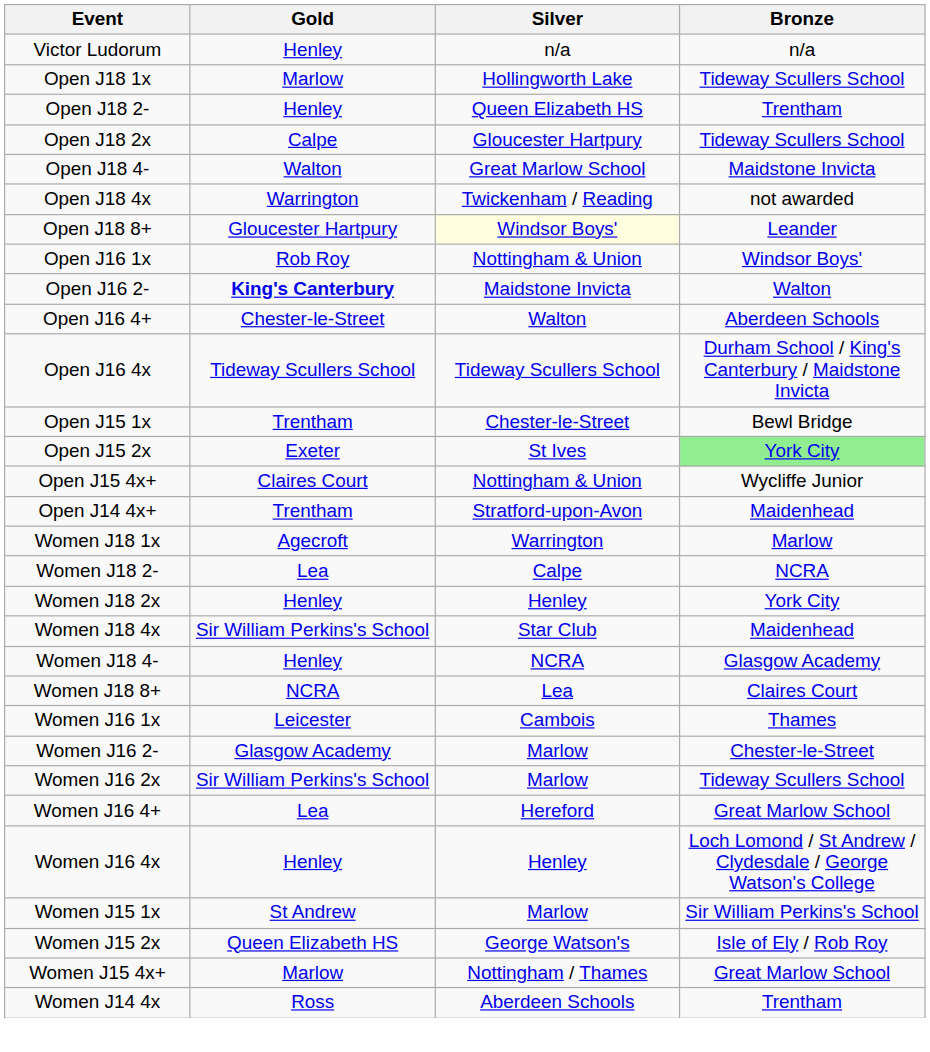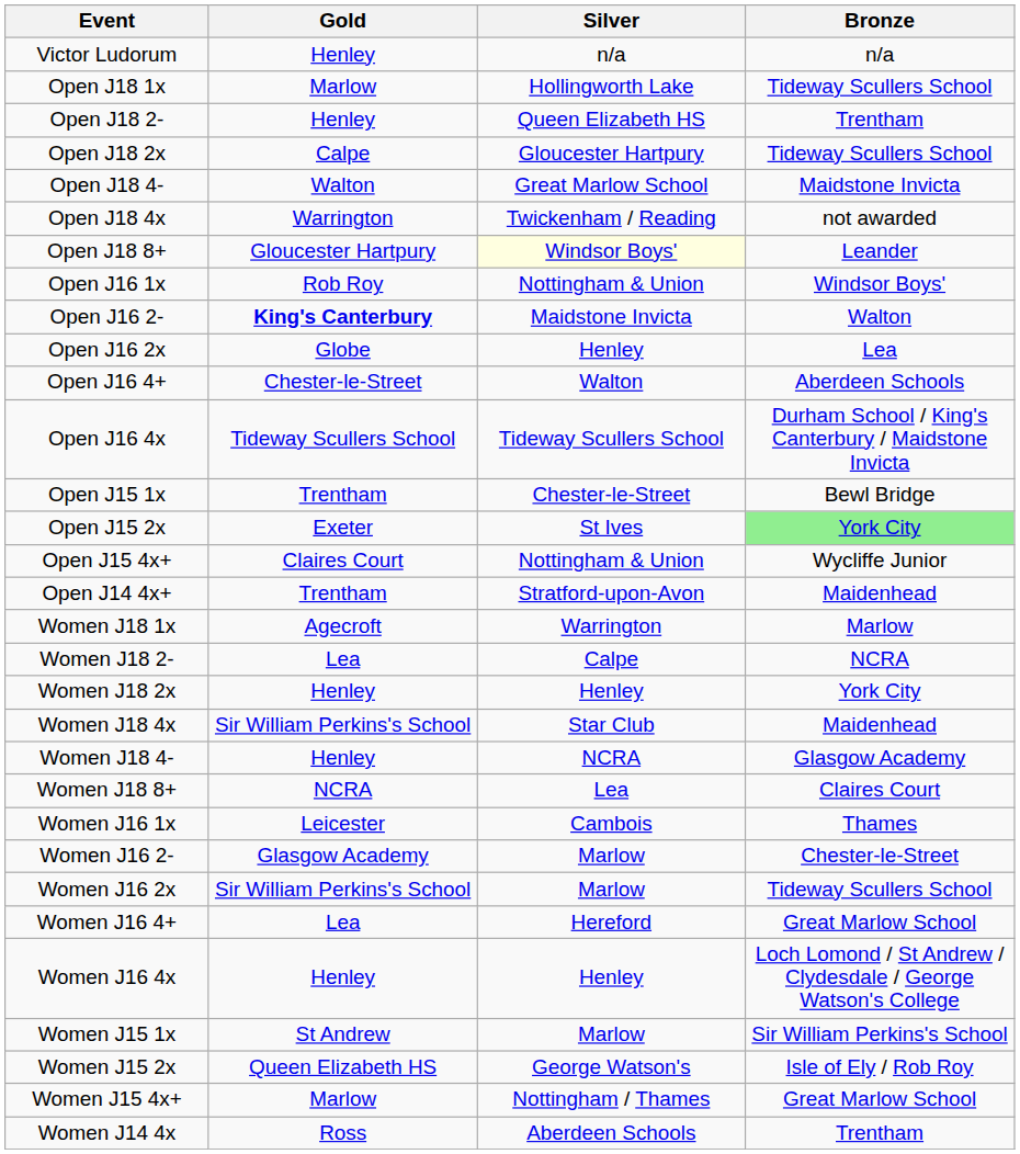+ row: Open J16 2x | Globe | Henley | Lea
